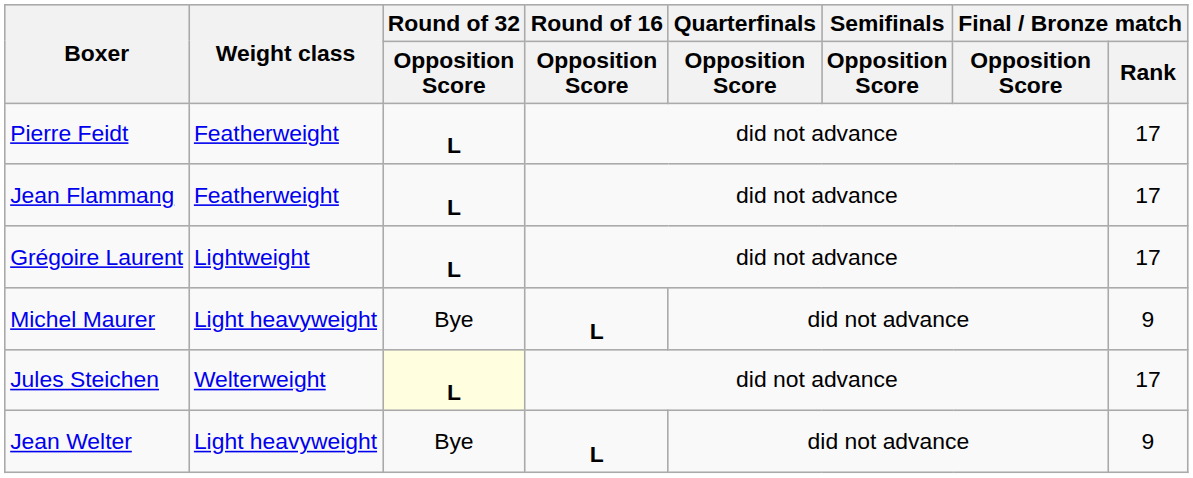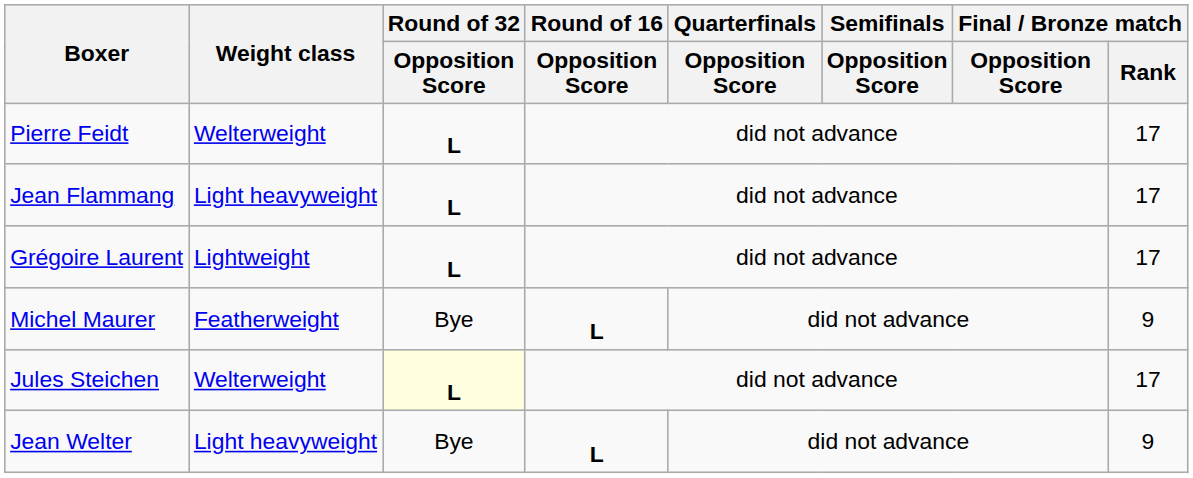Pierre Feidt | Weight class: Featherweight -> Welterweight
Jean Flammang | Weight class: Featherweight -> Light heavyweight
Michel Maurer | Weight class: Light heavyweight -> Featherweight
